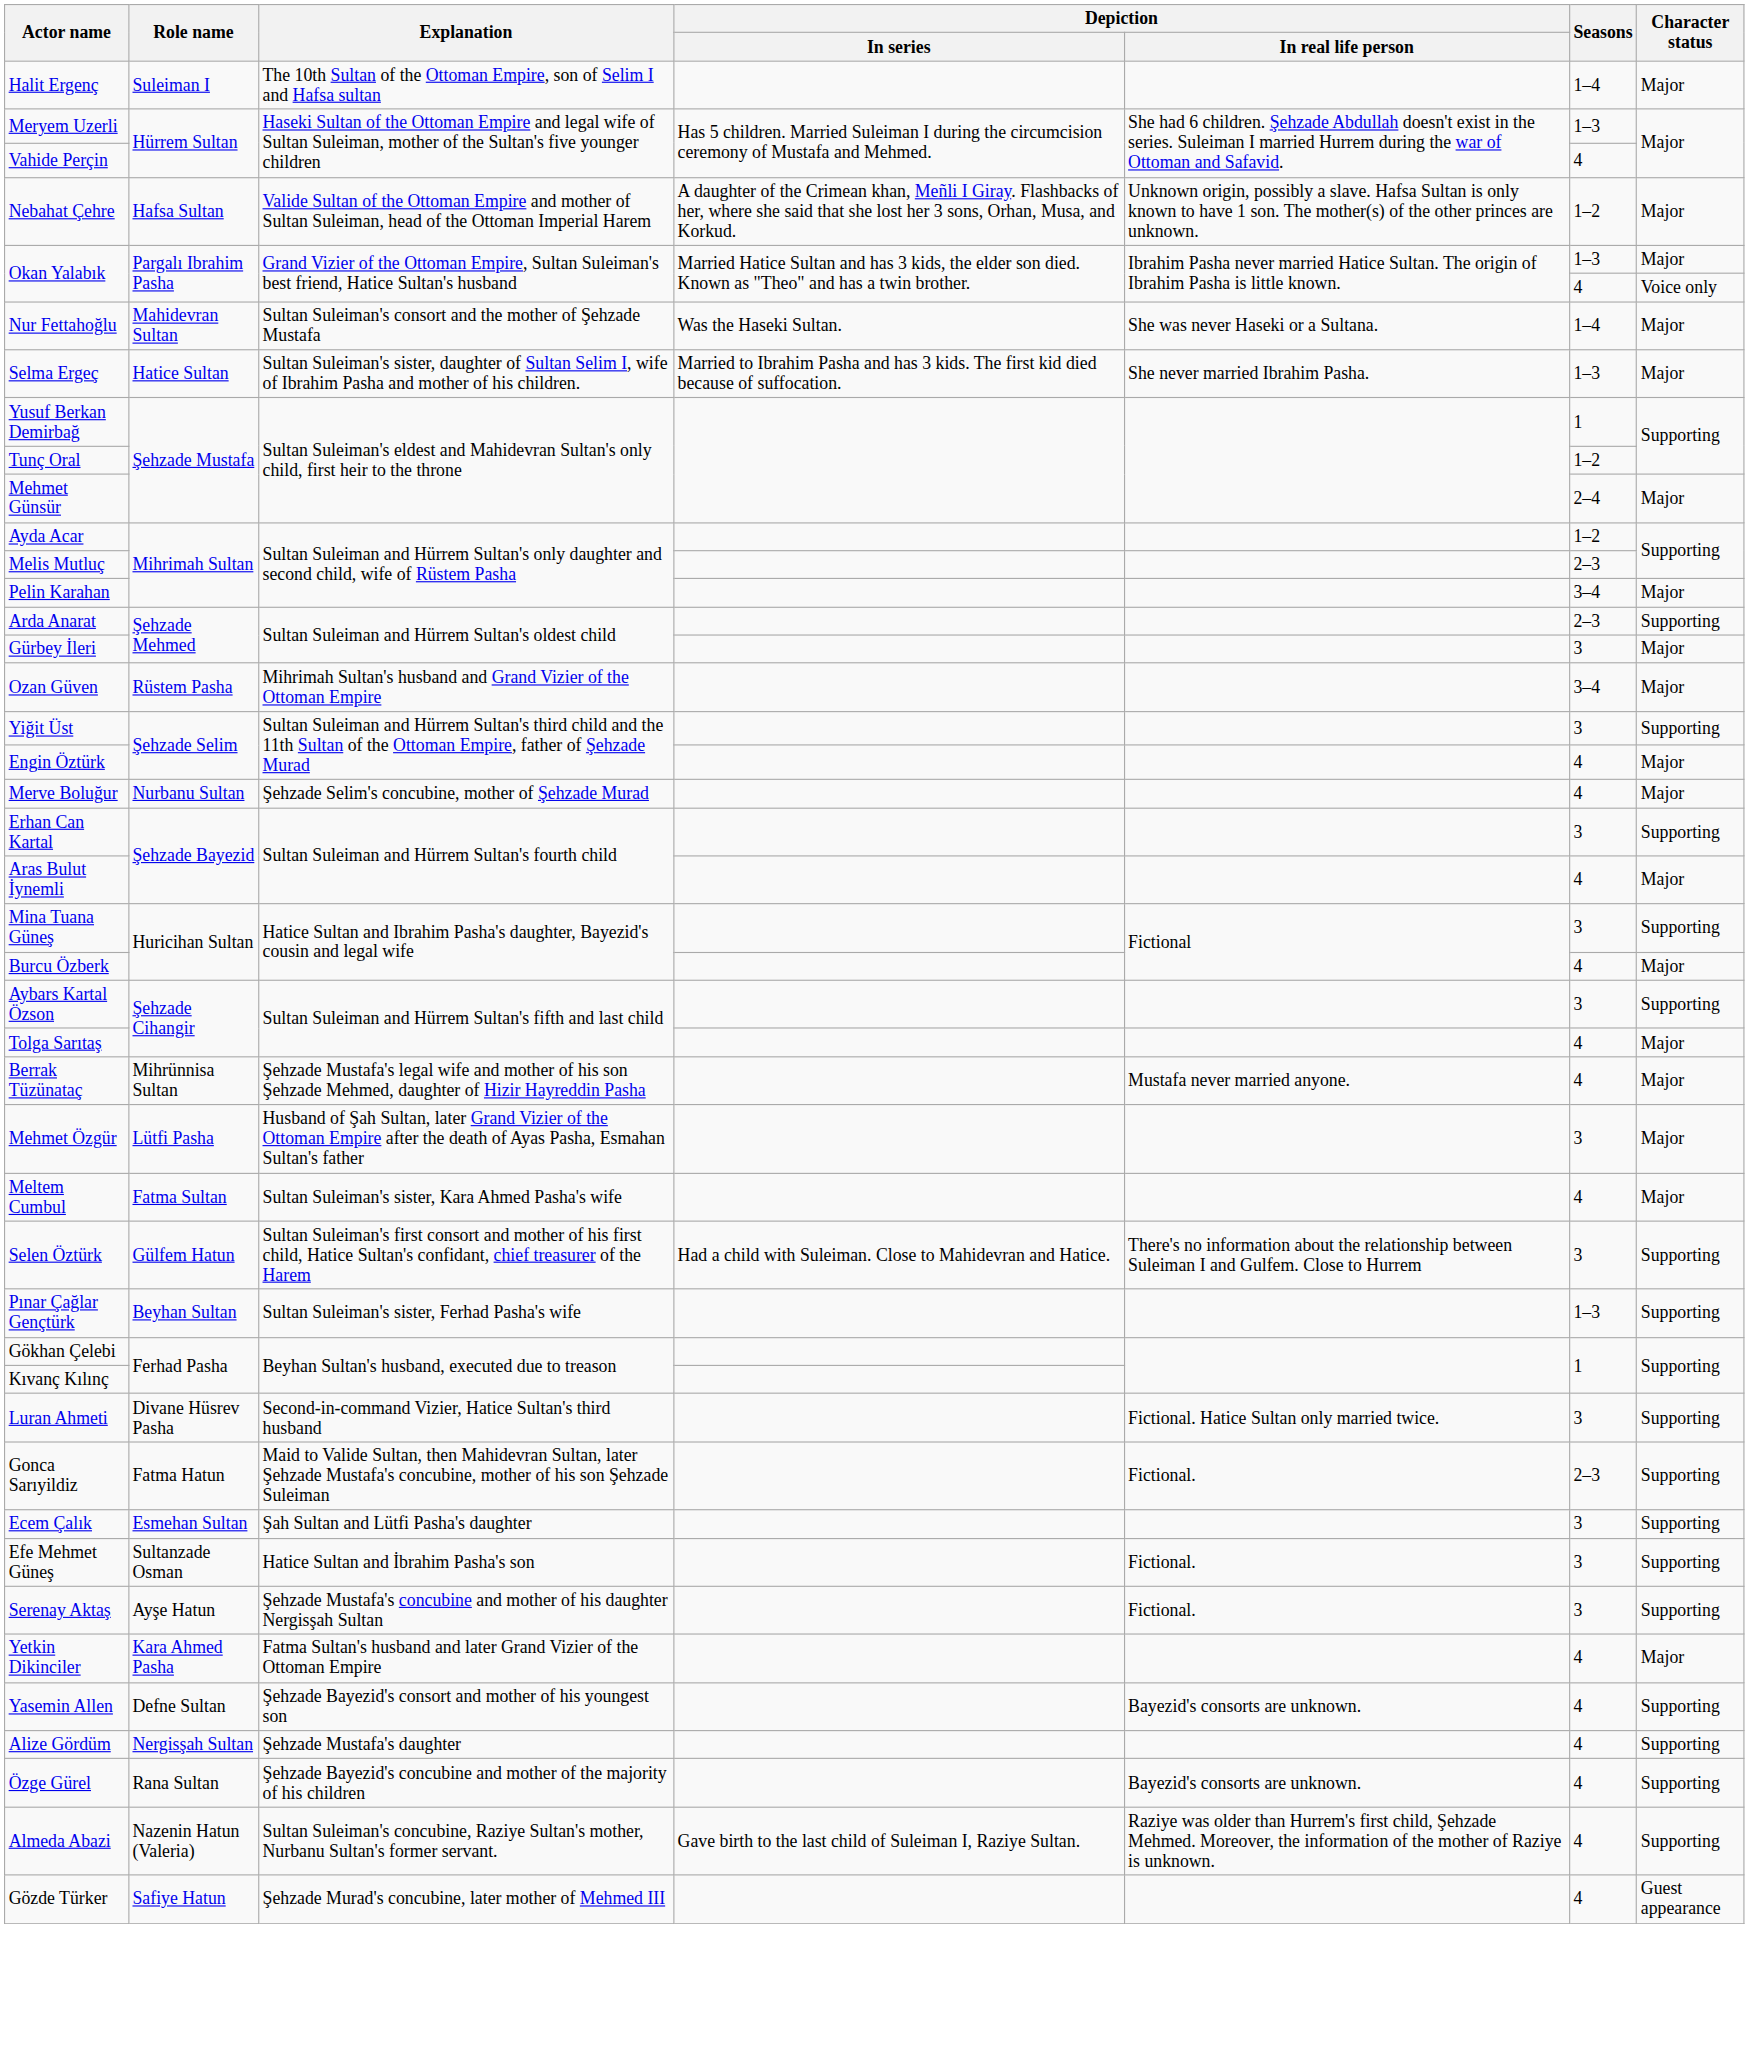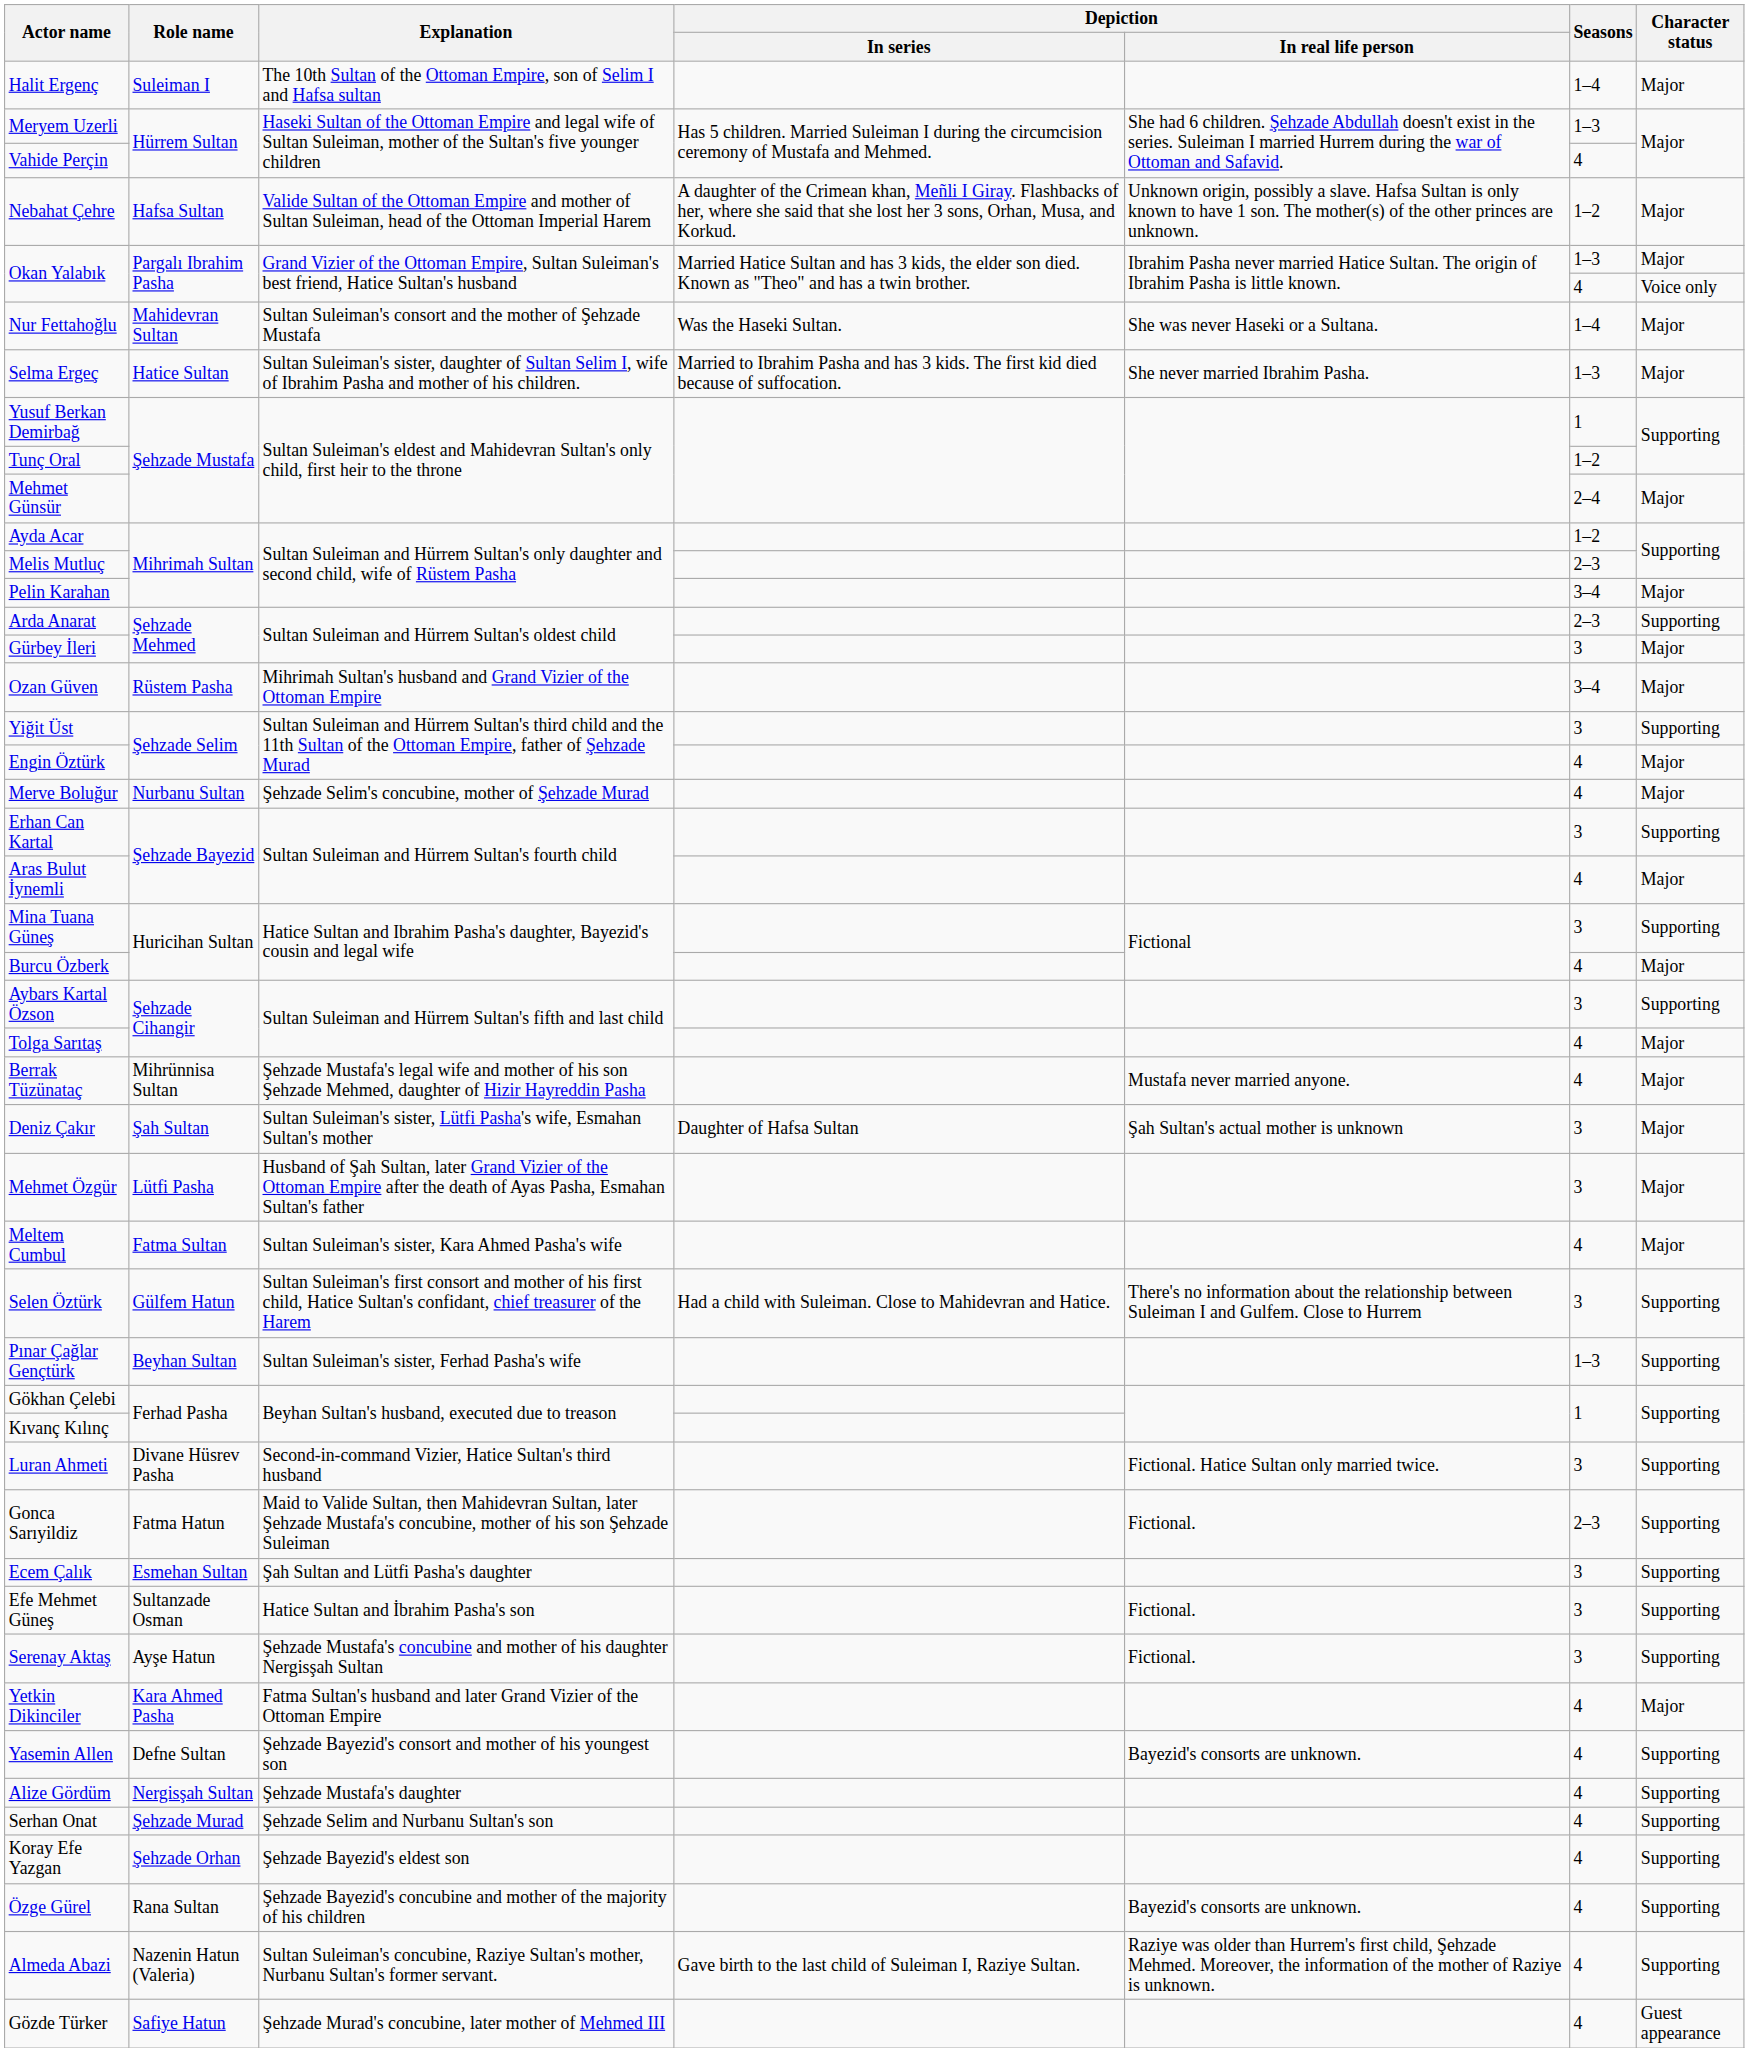+ row: Deniz Çakır | Şah Sultan | Sultan Suleiman's sister, Lütfi Pasha's wife, Esmahan Sultan's mother | Daughter of Hafsa Sultan | Şah Sultan's actual mother is unknown | 3 | Major
+ row: Serhan Onat | Şehzade Murad | Şehzade Selim and Nurbanu Sultan's son | 4 | Supporting
+ row: Koray Efe Yazgan | Şehzade Orhan | Şehzade Bayezid's eldest son | 4 | Supporting
